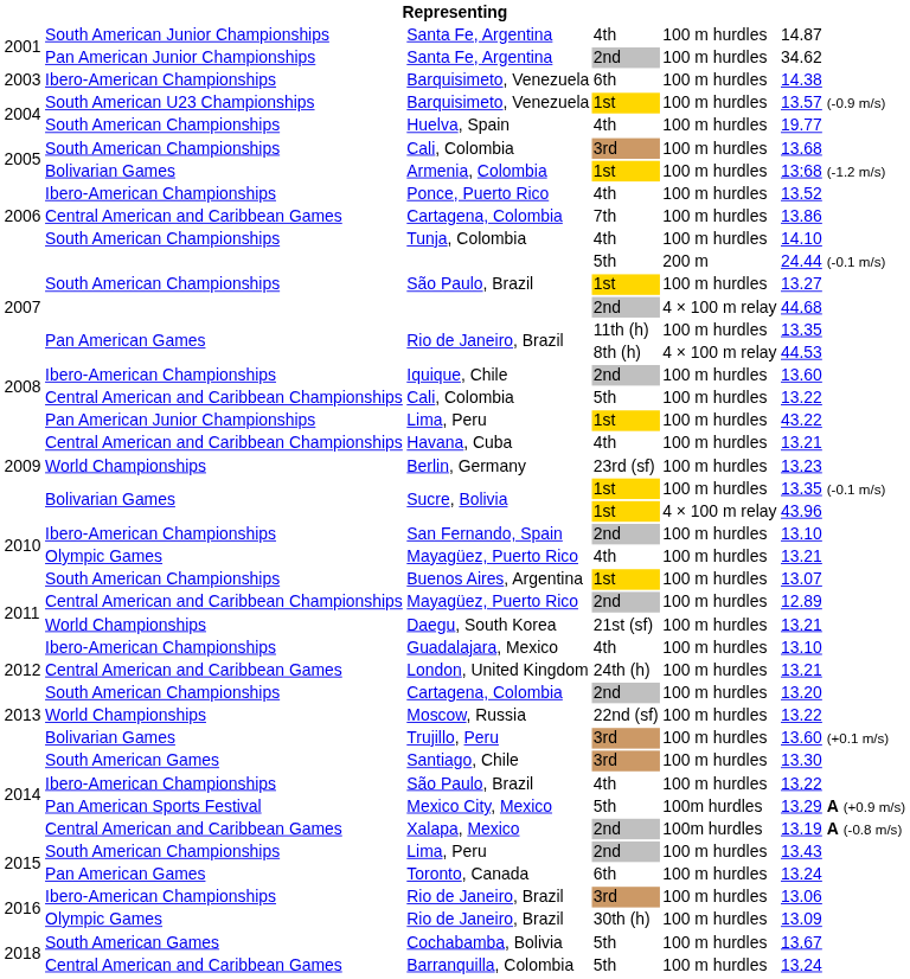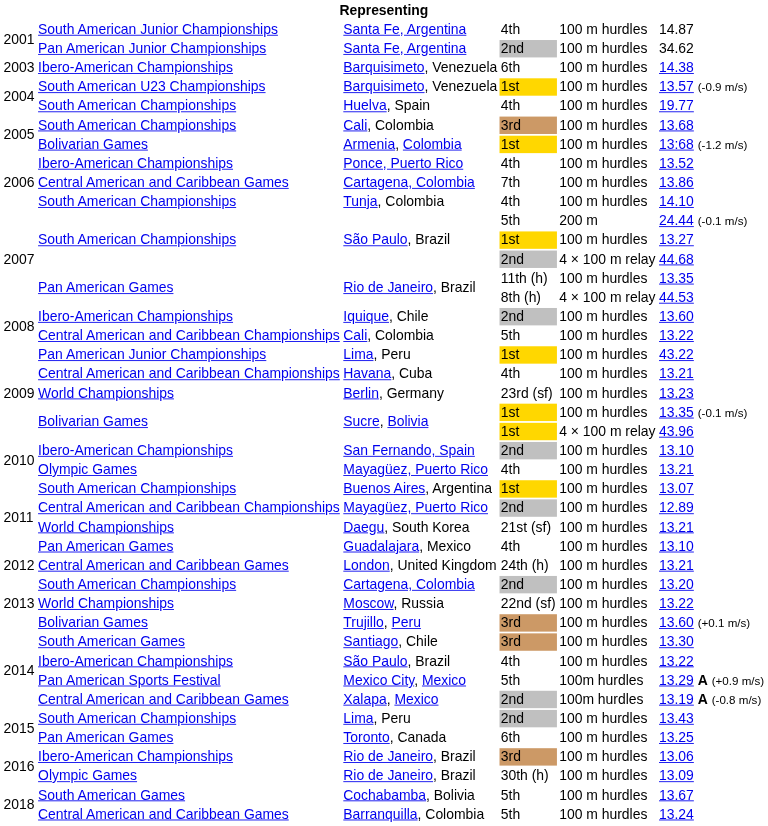Guadalajara, Mexico | column 2: Ibero-American Championships -> Pan American Games
Toronto, Canada | column 6: 13.24 -> 13.25
